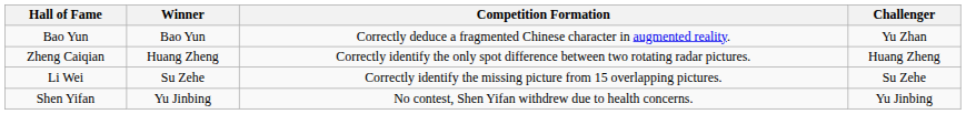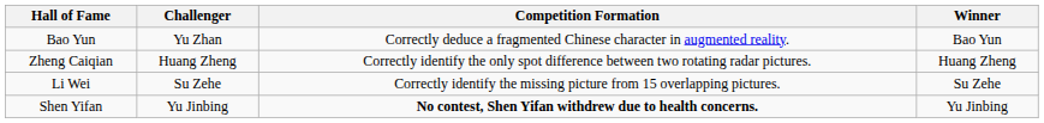columns swapped: Challenger <-> Winner
Shen Yifan | Competition Formation: normal -> bold
